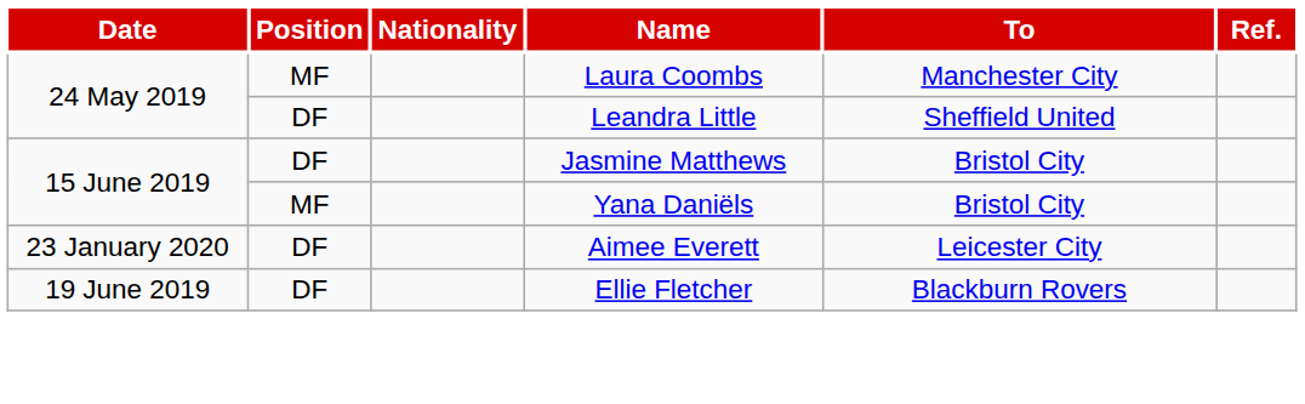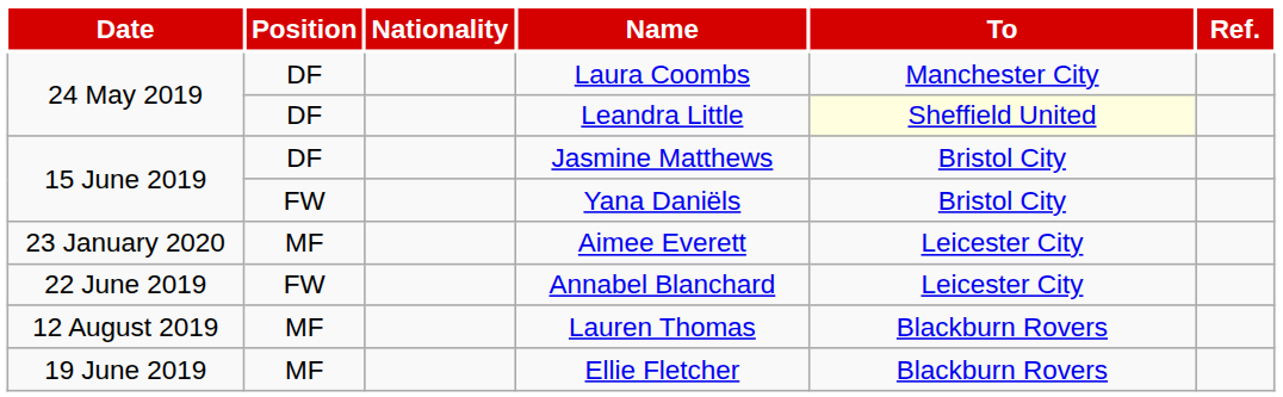Laura Coombs | Position: MF -> DF
Leandra Little | To: no background -> lightyellow background
Yana Daniëls | Position: MF -> FW
Aimee Everett | Position: DF -> MF
+ row: 22 June 2019 | FW | Annabel Blanchard | Leicester City
+ row: 12 August 2019 | MF | Lauren Thomas | Blackburn Rovers
Ellie Fletcher | Position: DF -> MF
